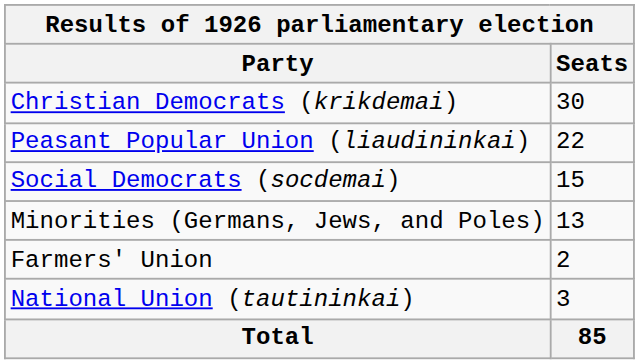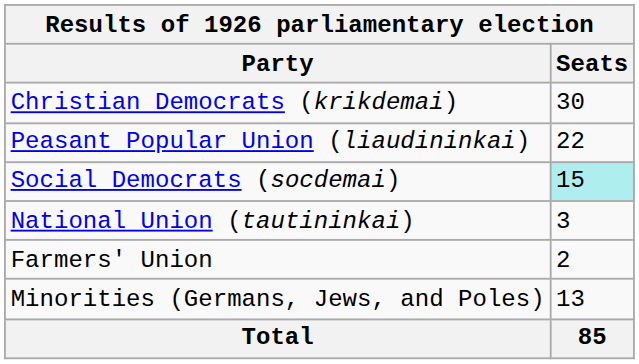Social Democrats (socdemai) | Seats: no background -> paleturquoise background
rows swapped: National Union (tautininkai) <-> Minorities (Germans, Jews, and Poles)
